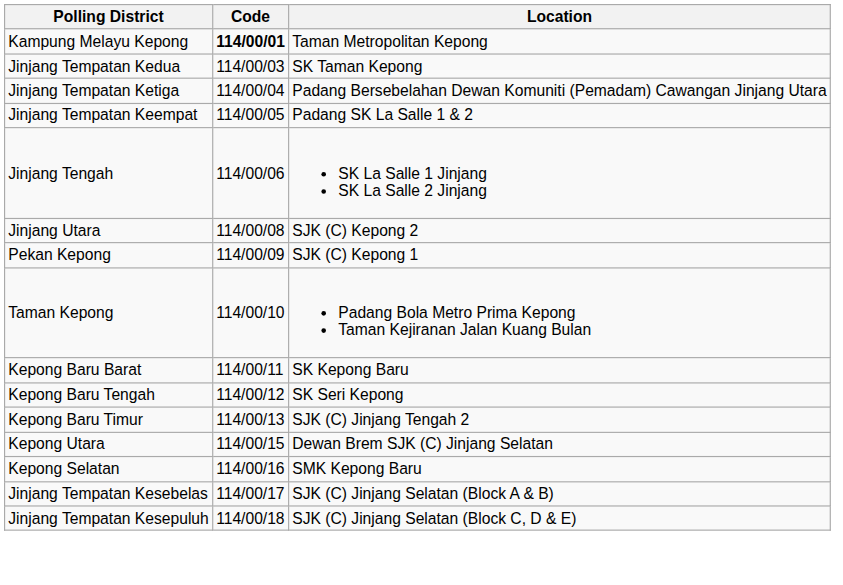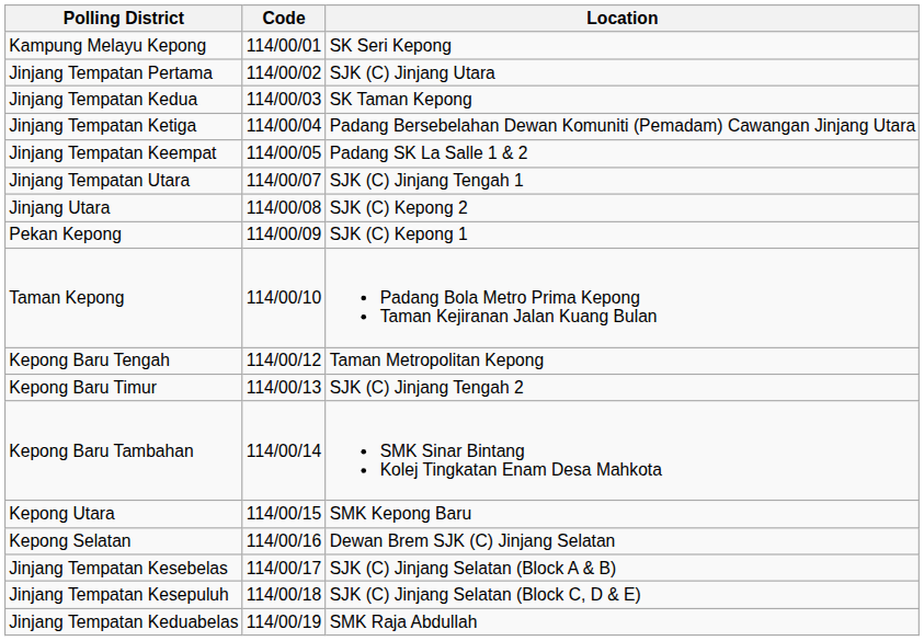Kampung Melayu Kepong | Code: bold -> normal
Kampung Melayu Kepong | Location: Taman Metropolitan Kepong -> SK Seri Kepong
+ row: Jinjang Tempatan Pertama | 114/00/02 | SJK (C) Jinjang Utara
- row: Jinjang Tengah | 114/00/06 | SK La Salle 1 Jinjang SK La Salle 2 Jinjang
+ row: Jinjang Tempatan Utara | 114/00/07 | SJK (C) Jinjang Tengah 1
- row: Kepong Baru Barat | 114/00/11 | SK Kepong Baru
Kepong Baru Tengah | Location: SK Seri Kepong -> Taman Metropolitan Kepong
+ row: Kepong Baru Tambahan | 114/00/14 | SMK Sinar Bintang Kolej Tingkatan Enam Desa Mahkota
Kepong Utara | Location: Dewan Brem SJK (C) Jinjang Selatan -> SMK Kepong Baru
Kepong Selatan | Location: SMK Kepong Baru -> Dewan Brem SJK (C) Jinjang Selatan
+ row: Jinjang Tempatan Keduabelas | 114/00/19 | SMK Raja Abdullah
